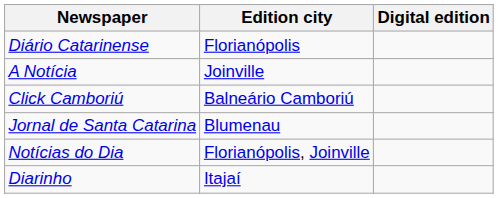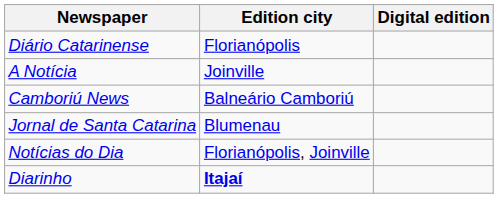+ row: Camboriú News | Balneário Camboriú
- row: Click Camboriú | Balneário Camboriú
Diarinho | Edition city: normal -> bold
